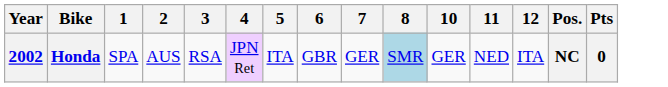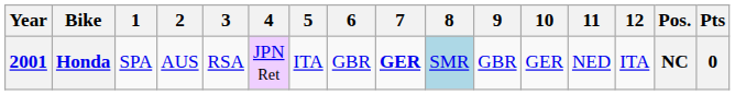+ column: 9 | GBR
Honda | Year: 2002 -> 2001
Honda | 7: normal -> bold
